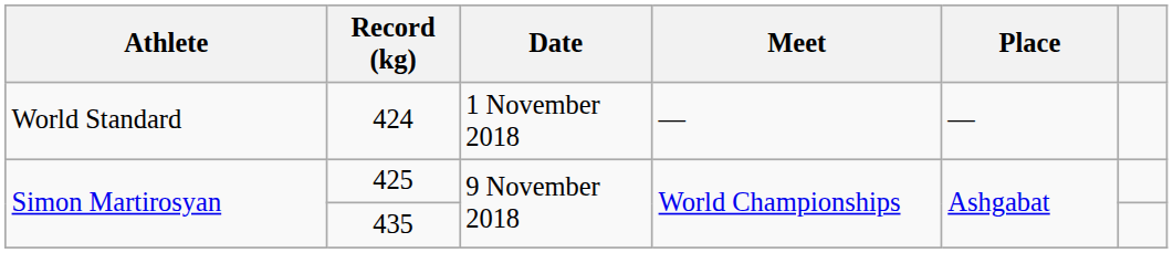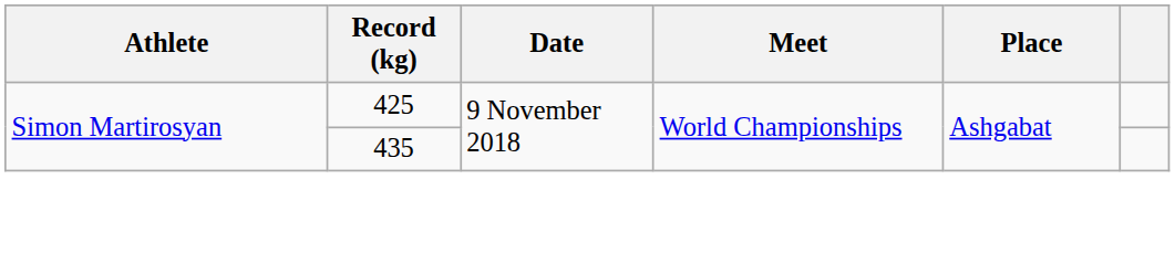- row: World Standard | 424 | 1 November 2018 | — | —
